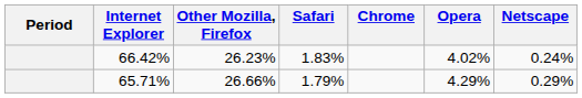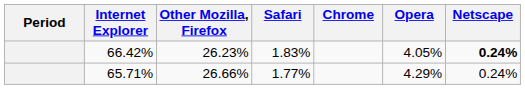66.42% | Opera: 4.02% -> 4.05%
66.42% | Netscape: normal -> bold
65.71% | Safari: 1.79% -> 1.77%
65.71% | Netscape: 0.29% -> 0.24%
